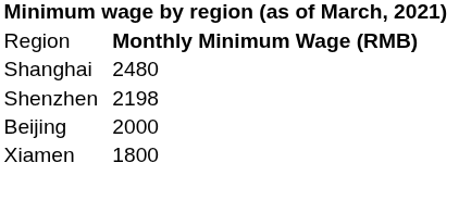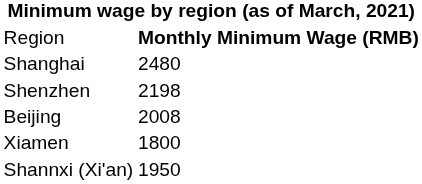Beijing | column 2: 2000 -> 2008
+ row: Shannxi (Xi'an) | 1950
